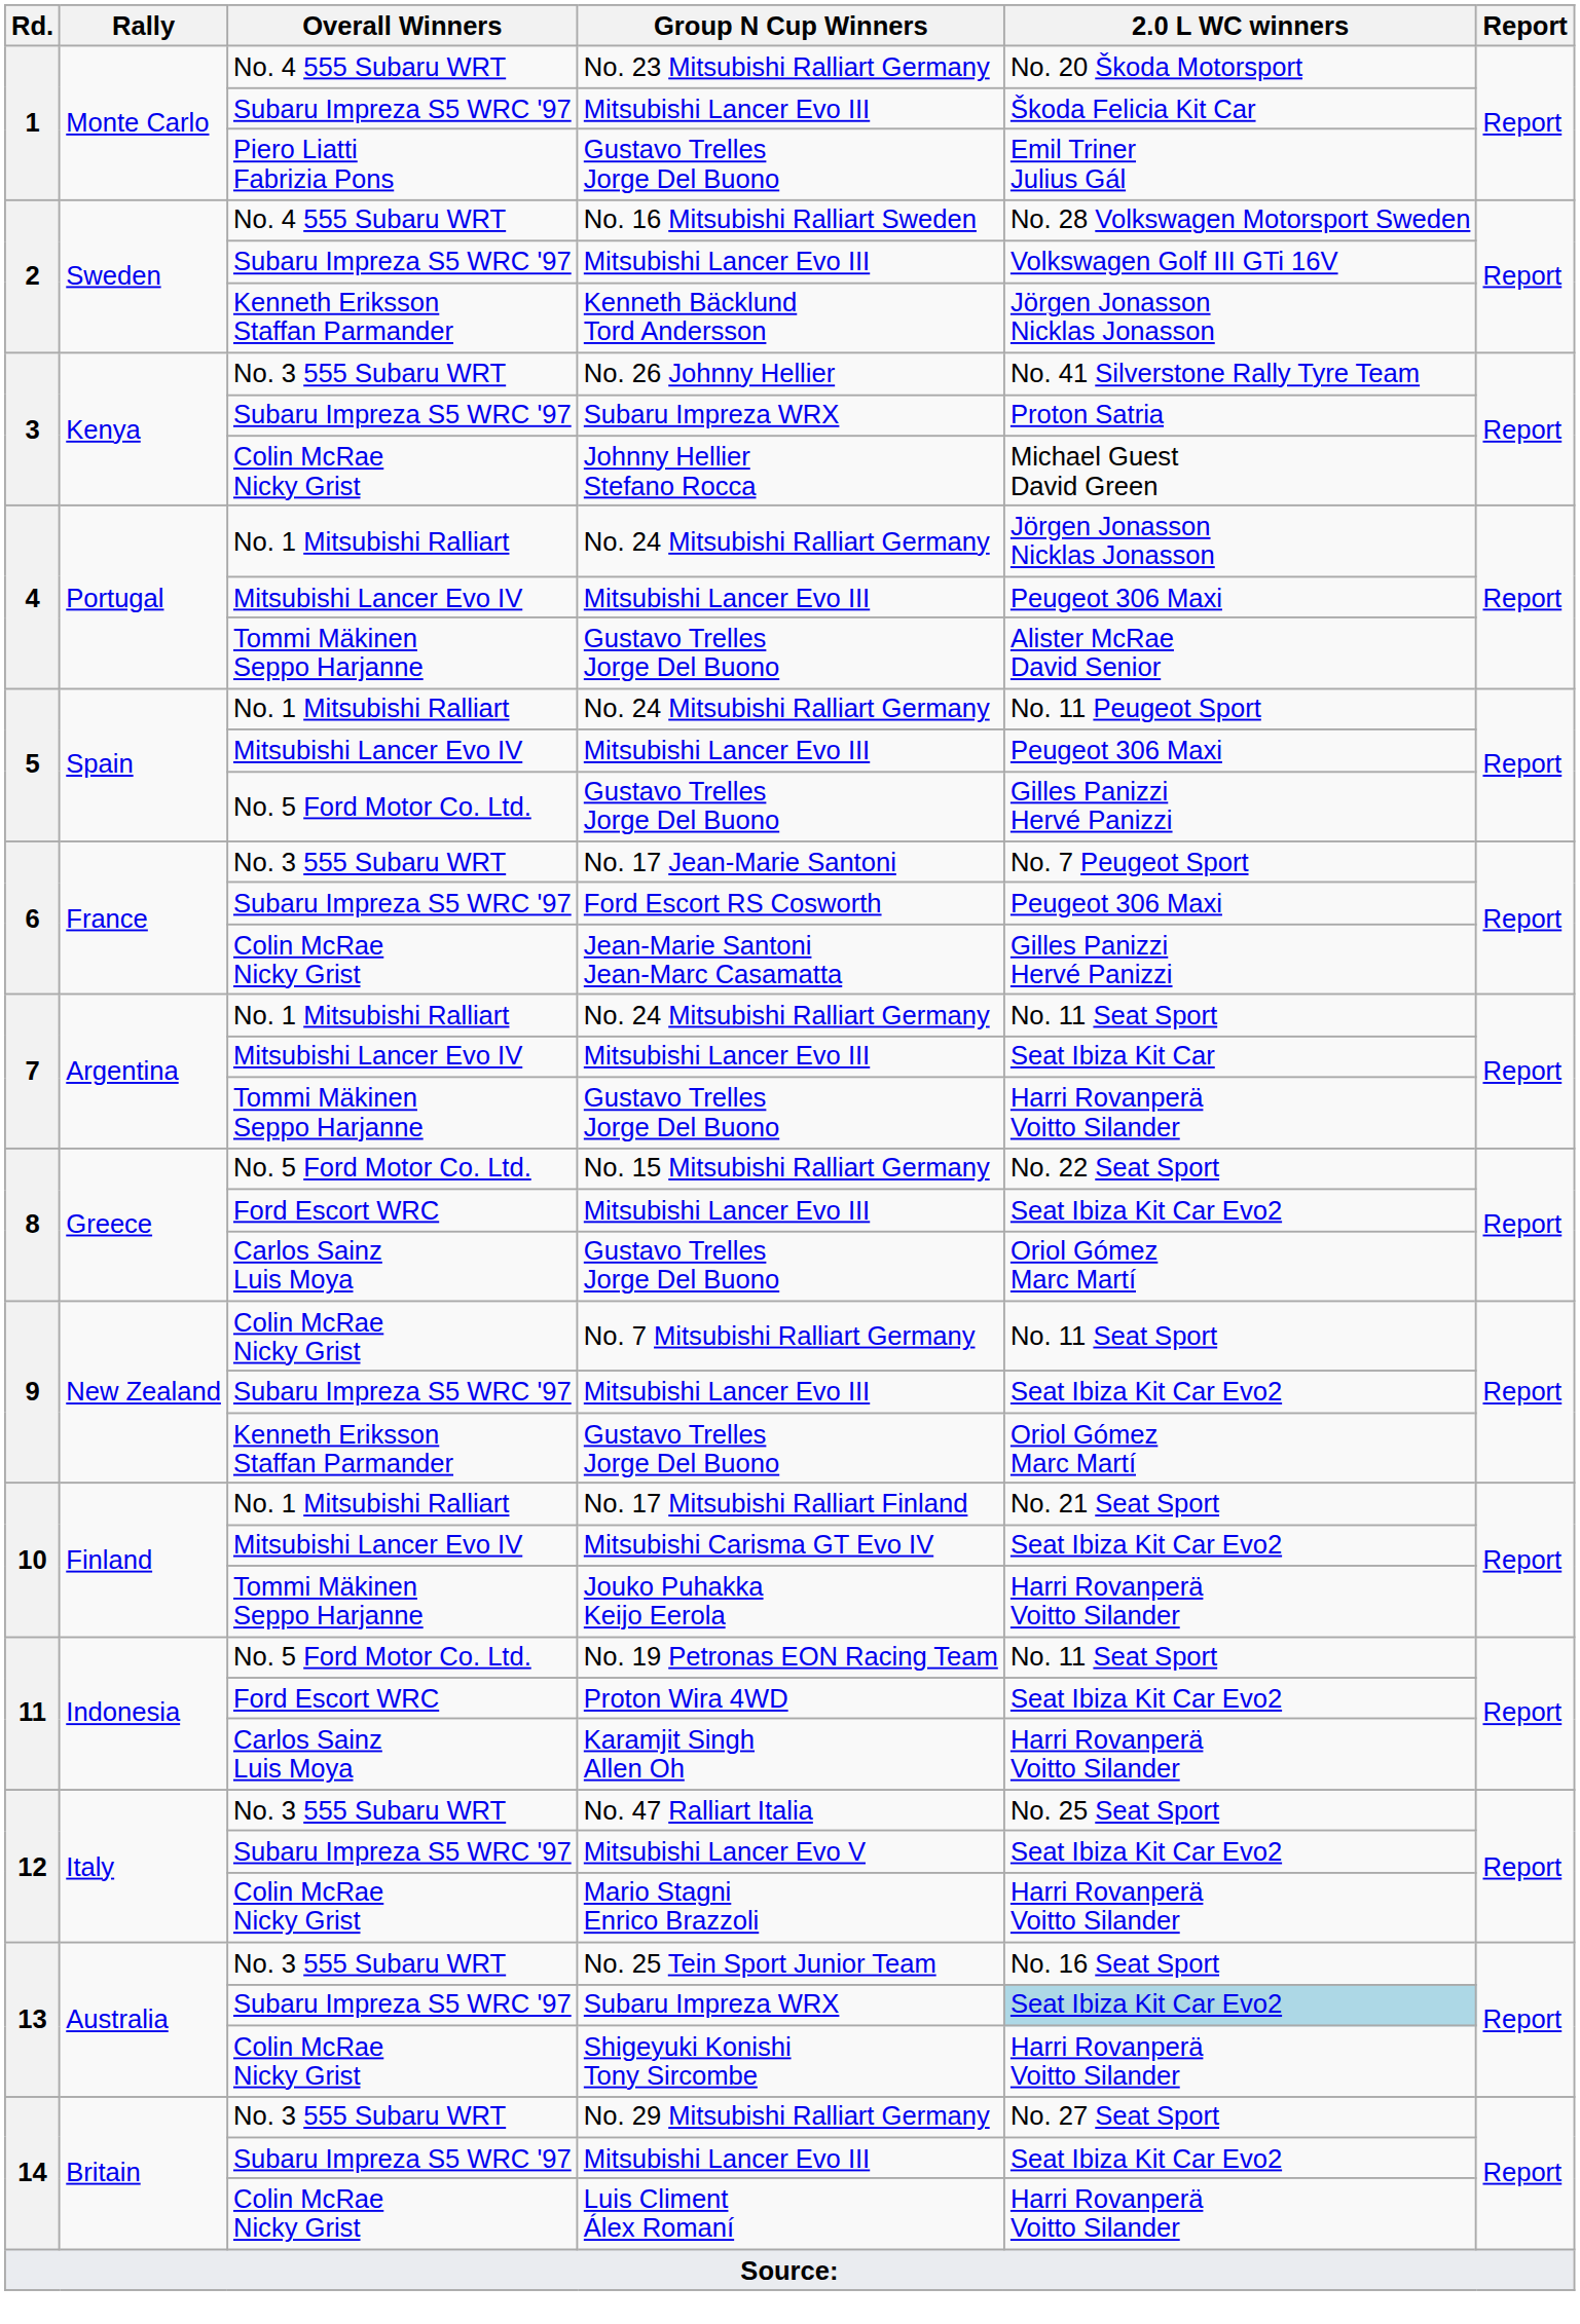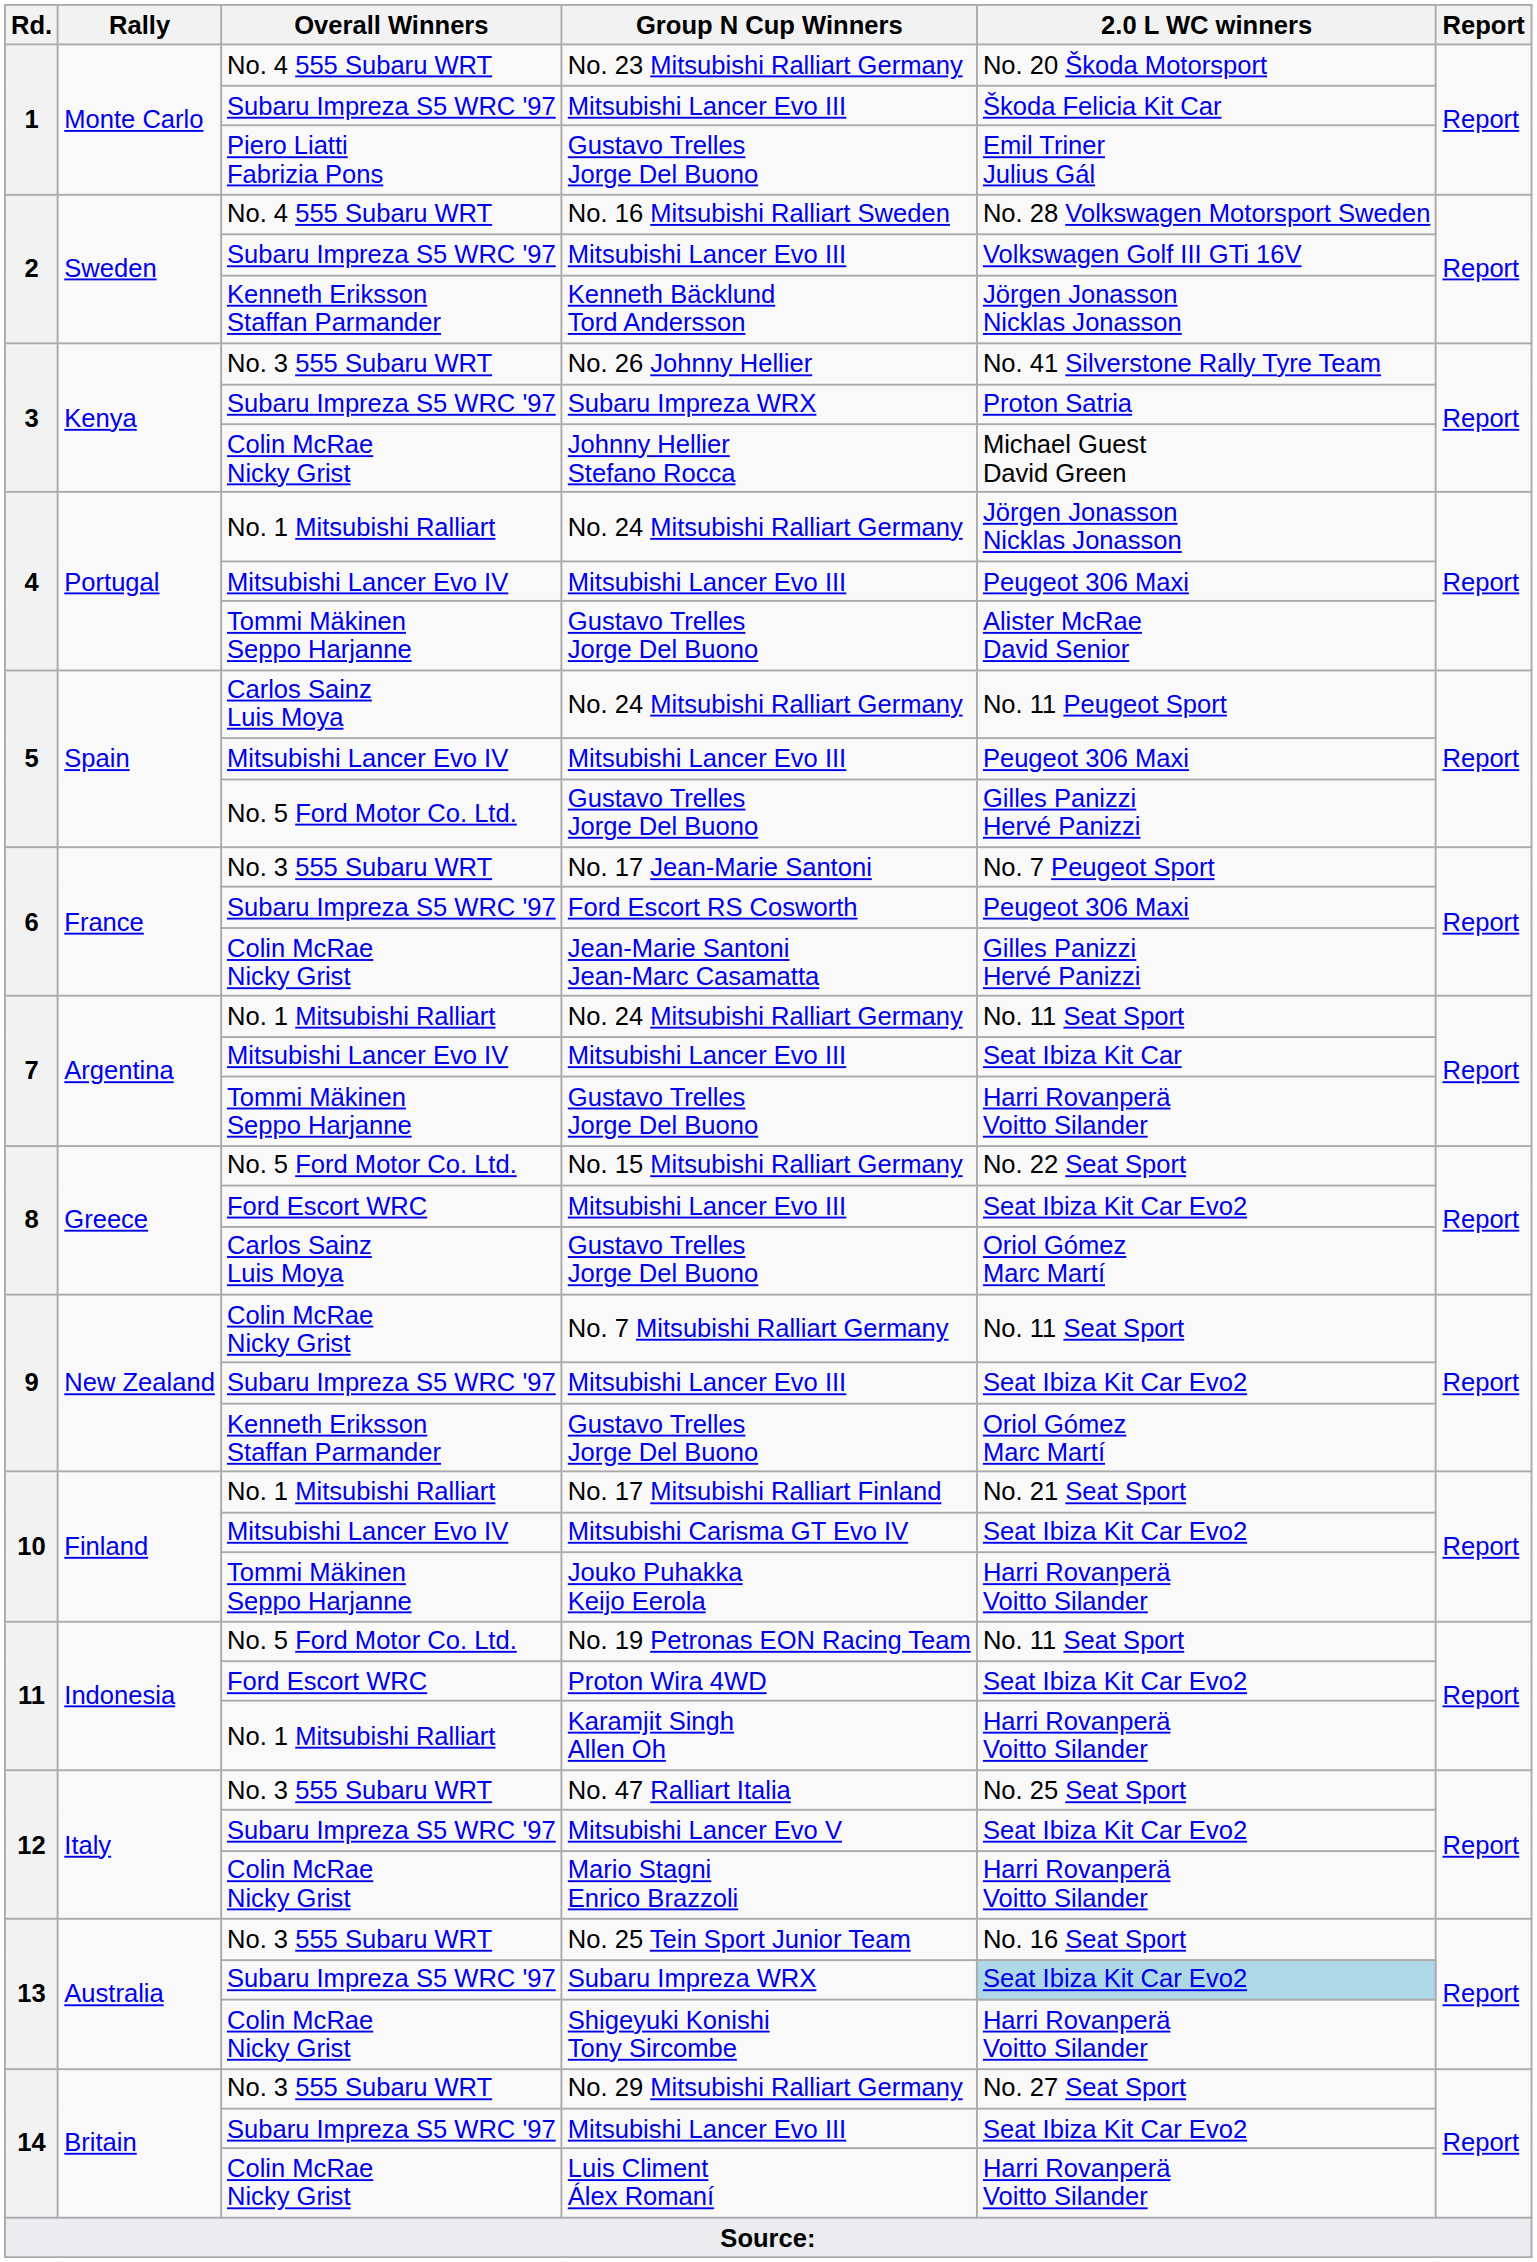5 / No. 24 Mitsubishi Ralliart Germany | Overall Winners: No. 1 Mitsubishi Ralliart -> Carlos Sainz Luis Moya
Karamjit Singh Allen Oh | Overall Winners: Carlos Sainz Luis Moya -> No. 1 Mitsubishi Ralliart
